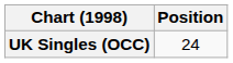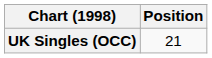UK Singles (OCC) | Position: 24 -> 21
